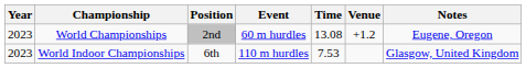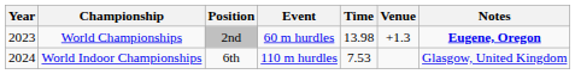World Championships | Time: 13.08 -> 13.98
World Championships | Venue: +1.2 -> +1.3
World Championships | Notes: normal -> bold
World Indoor Championships | Year: 2023 -> 2024
